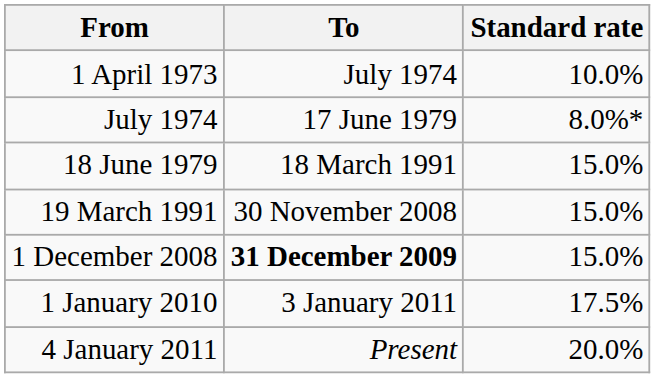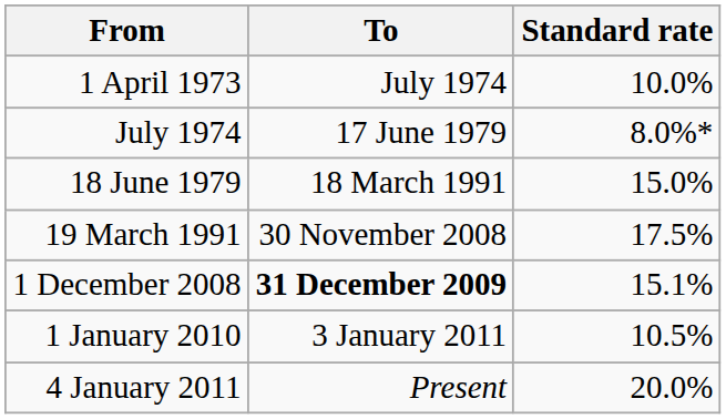19 March 1991 | Standard rate: 15.0% -> 17.5%
1 December 2008 | Standard rate: 15.0% -> 15.1%
1 January 2010 | Standard rate: 17.5% -> 10.5%
